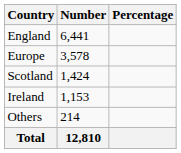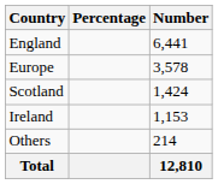columns swapped: Number <-> Percentage
